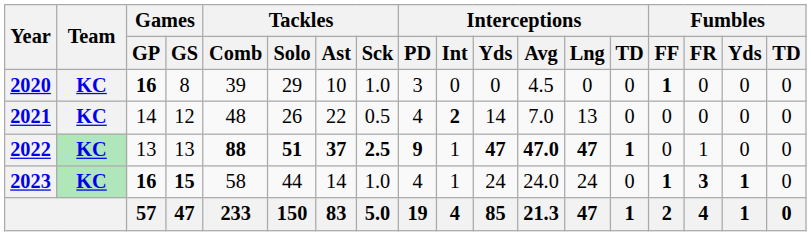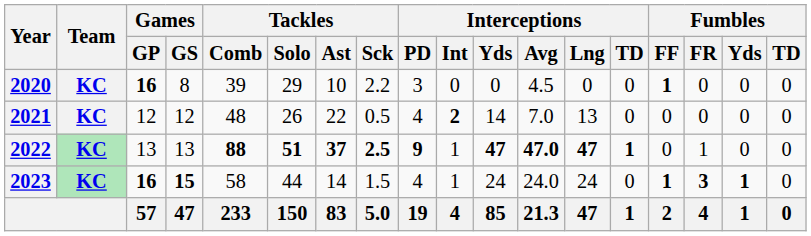2020 | Tackles / Sck: 1.0 -> 2.2
2021 | Games / GP: 14 -> 12
2023 | Tackles / Sck: 1.0 -> 1.5
